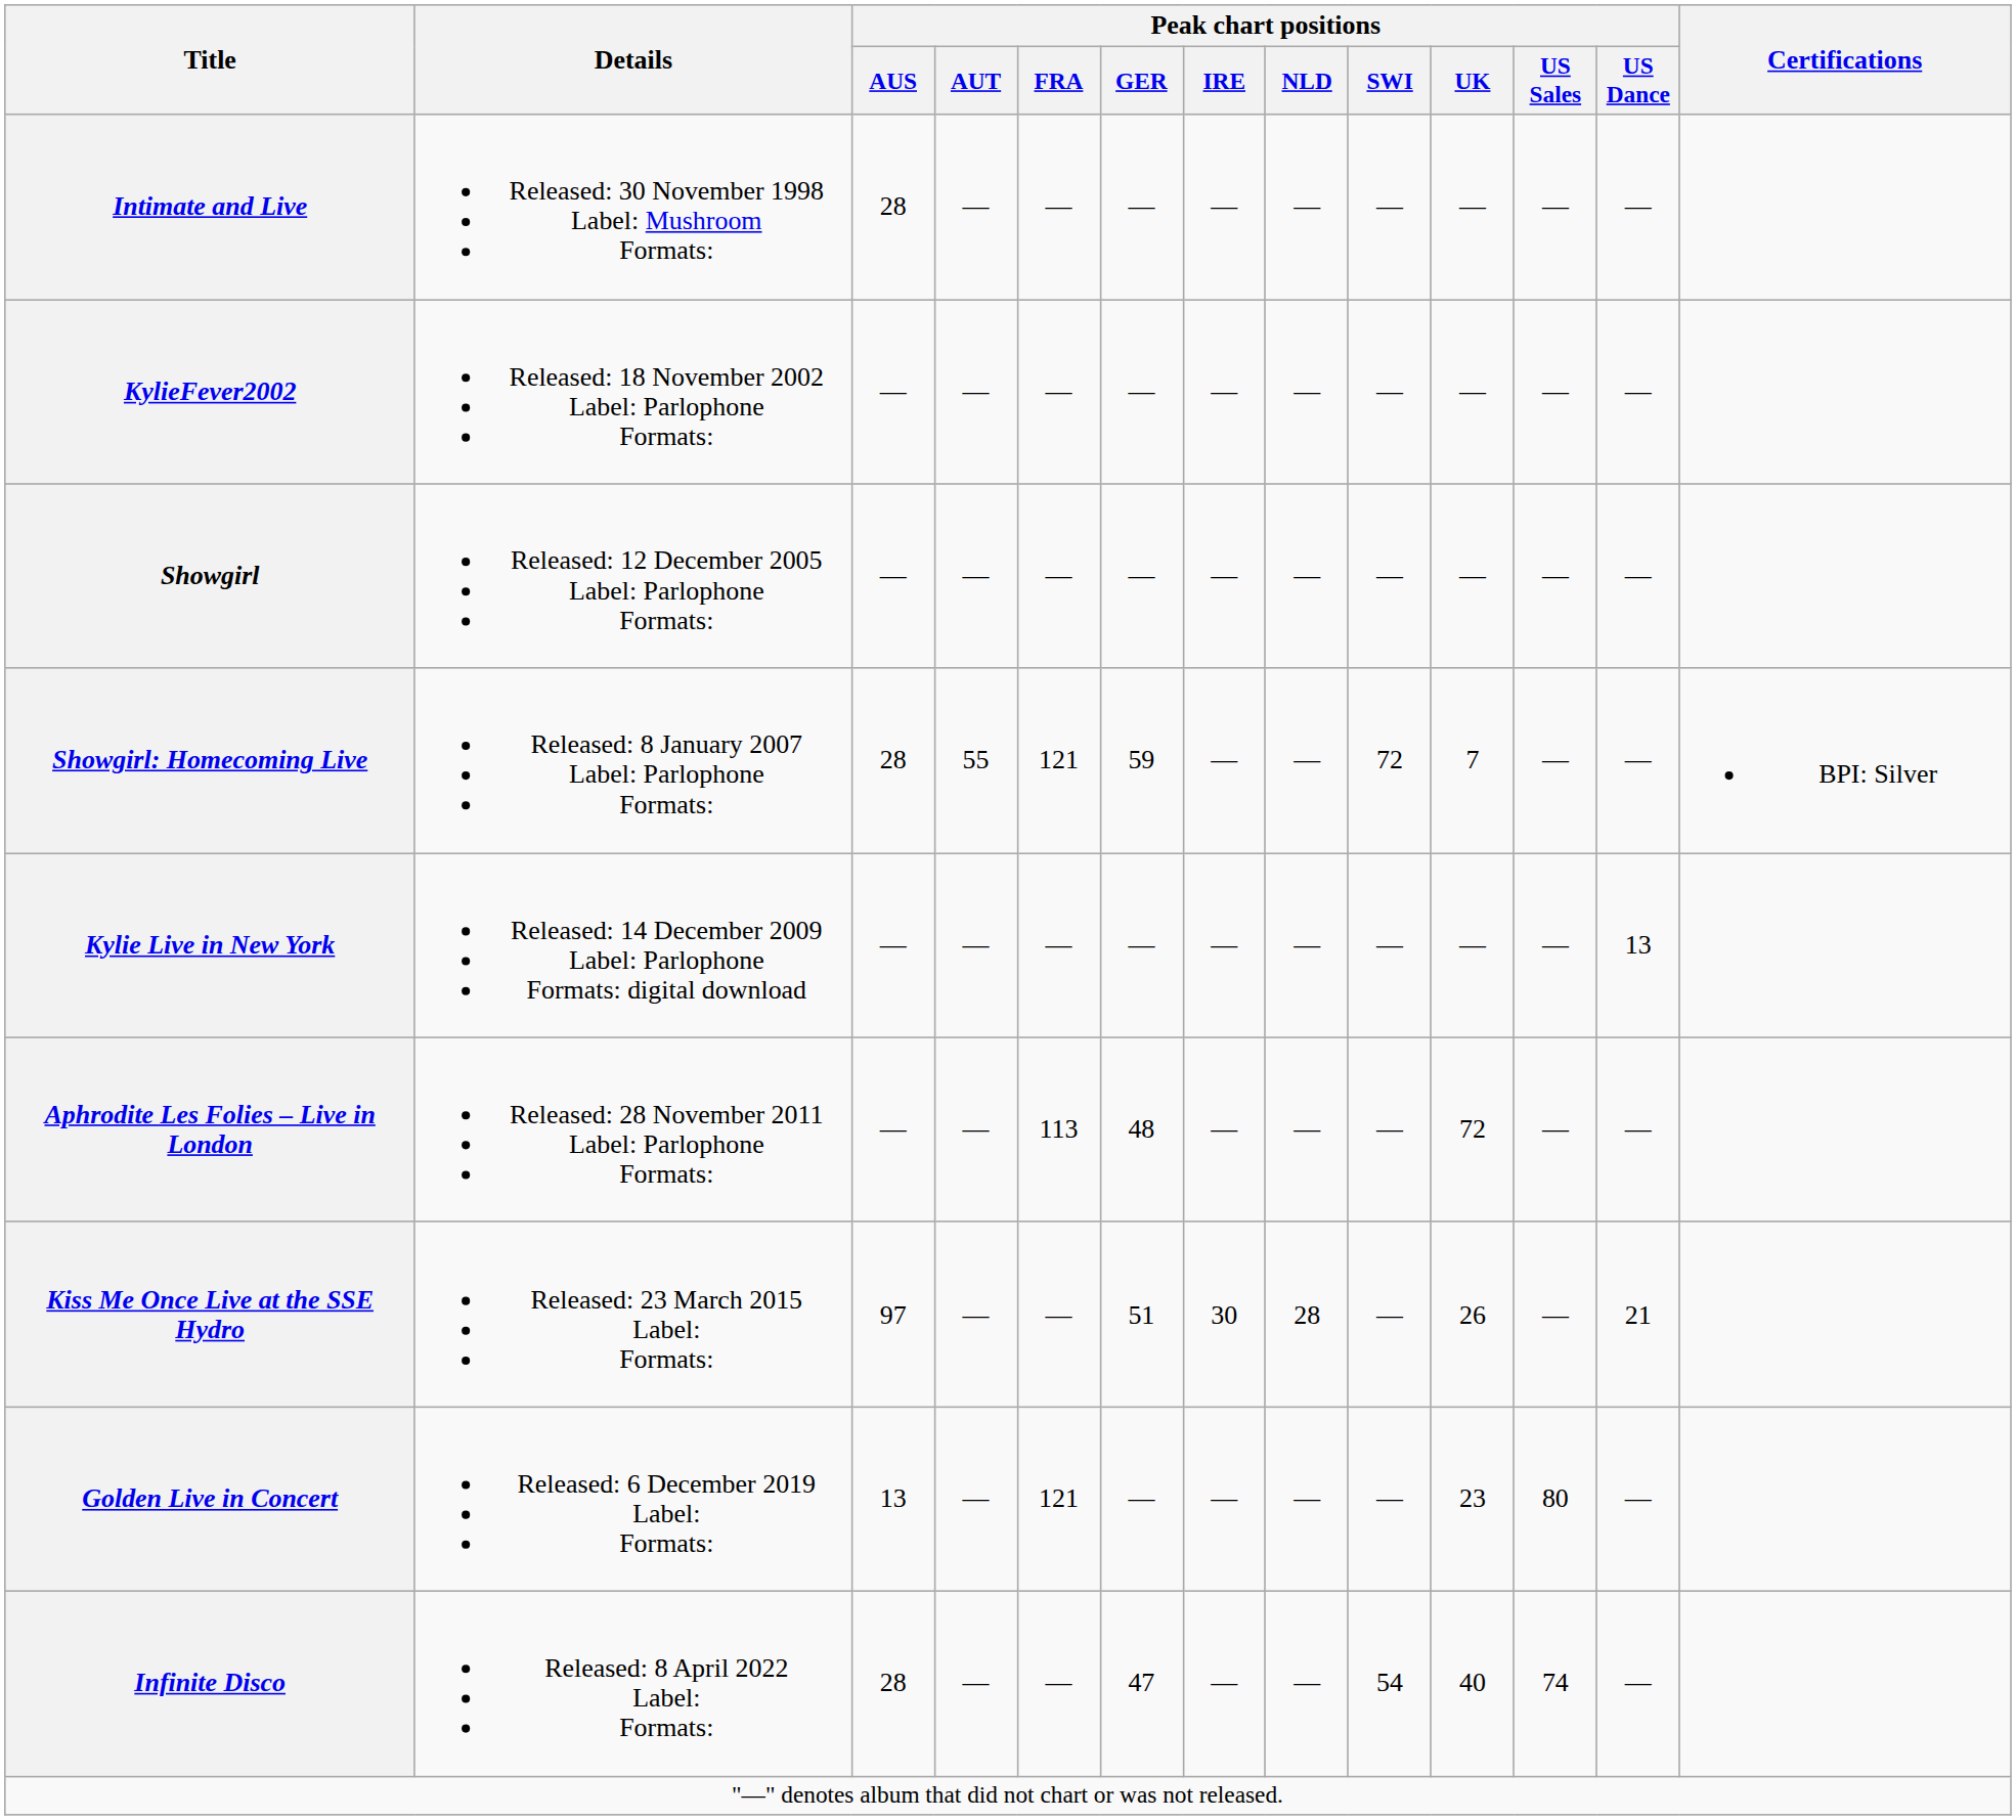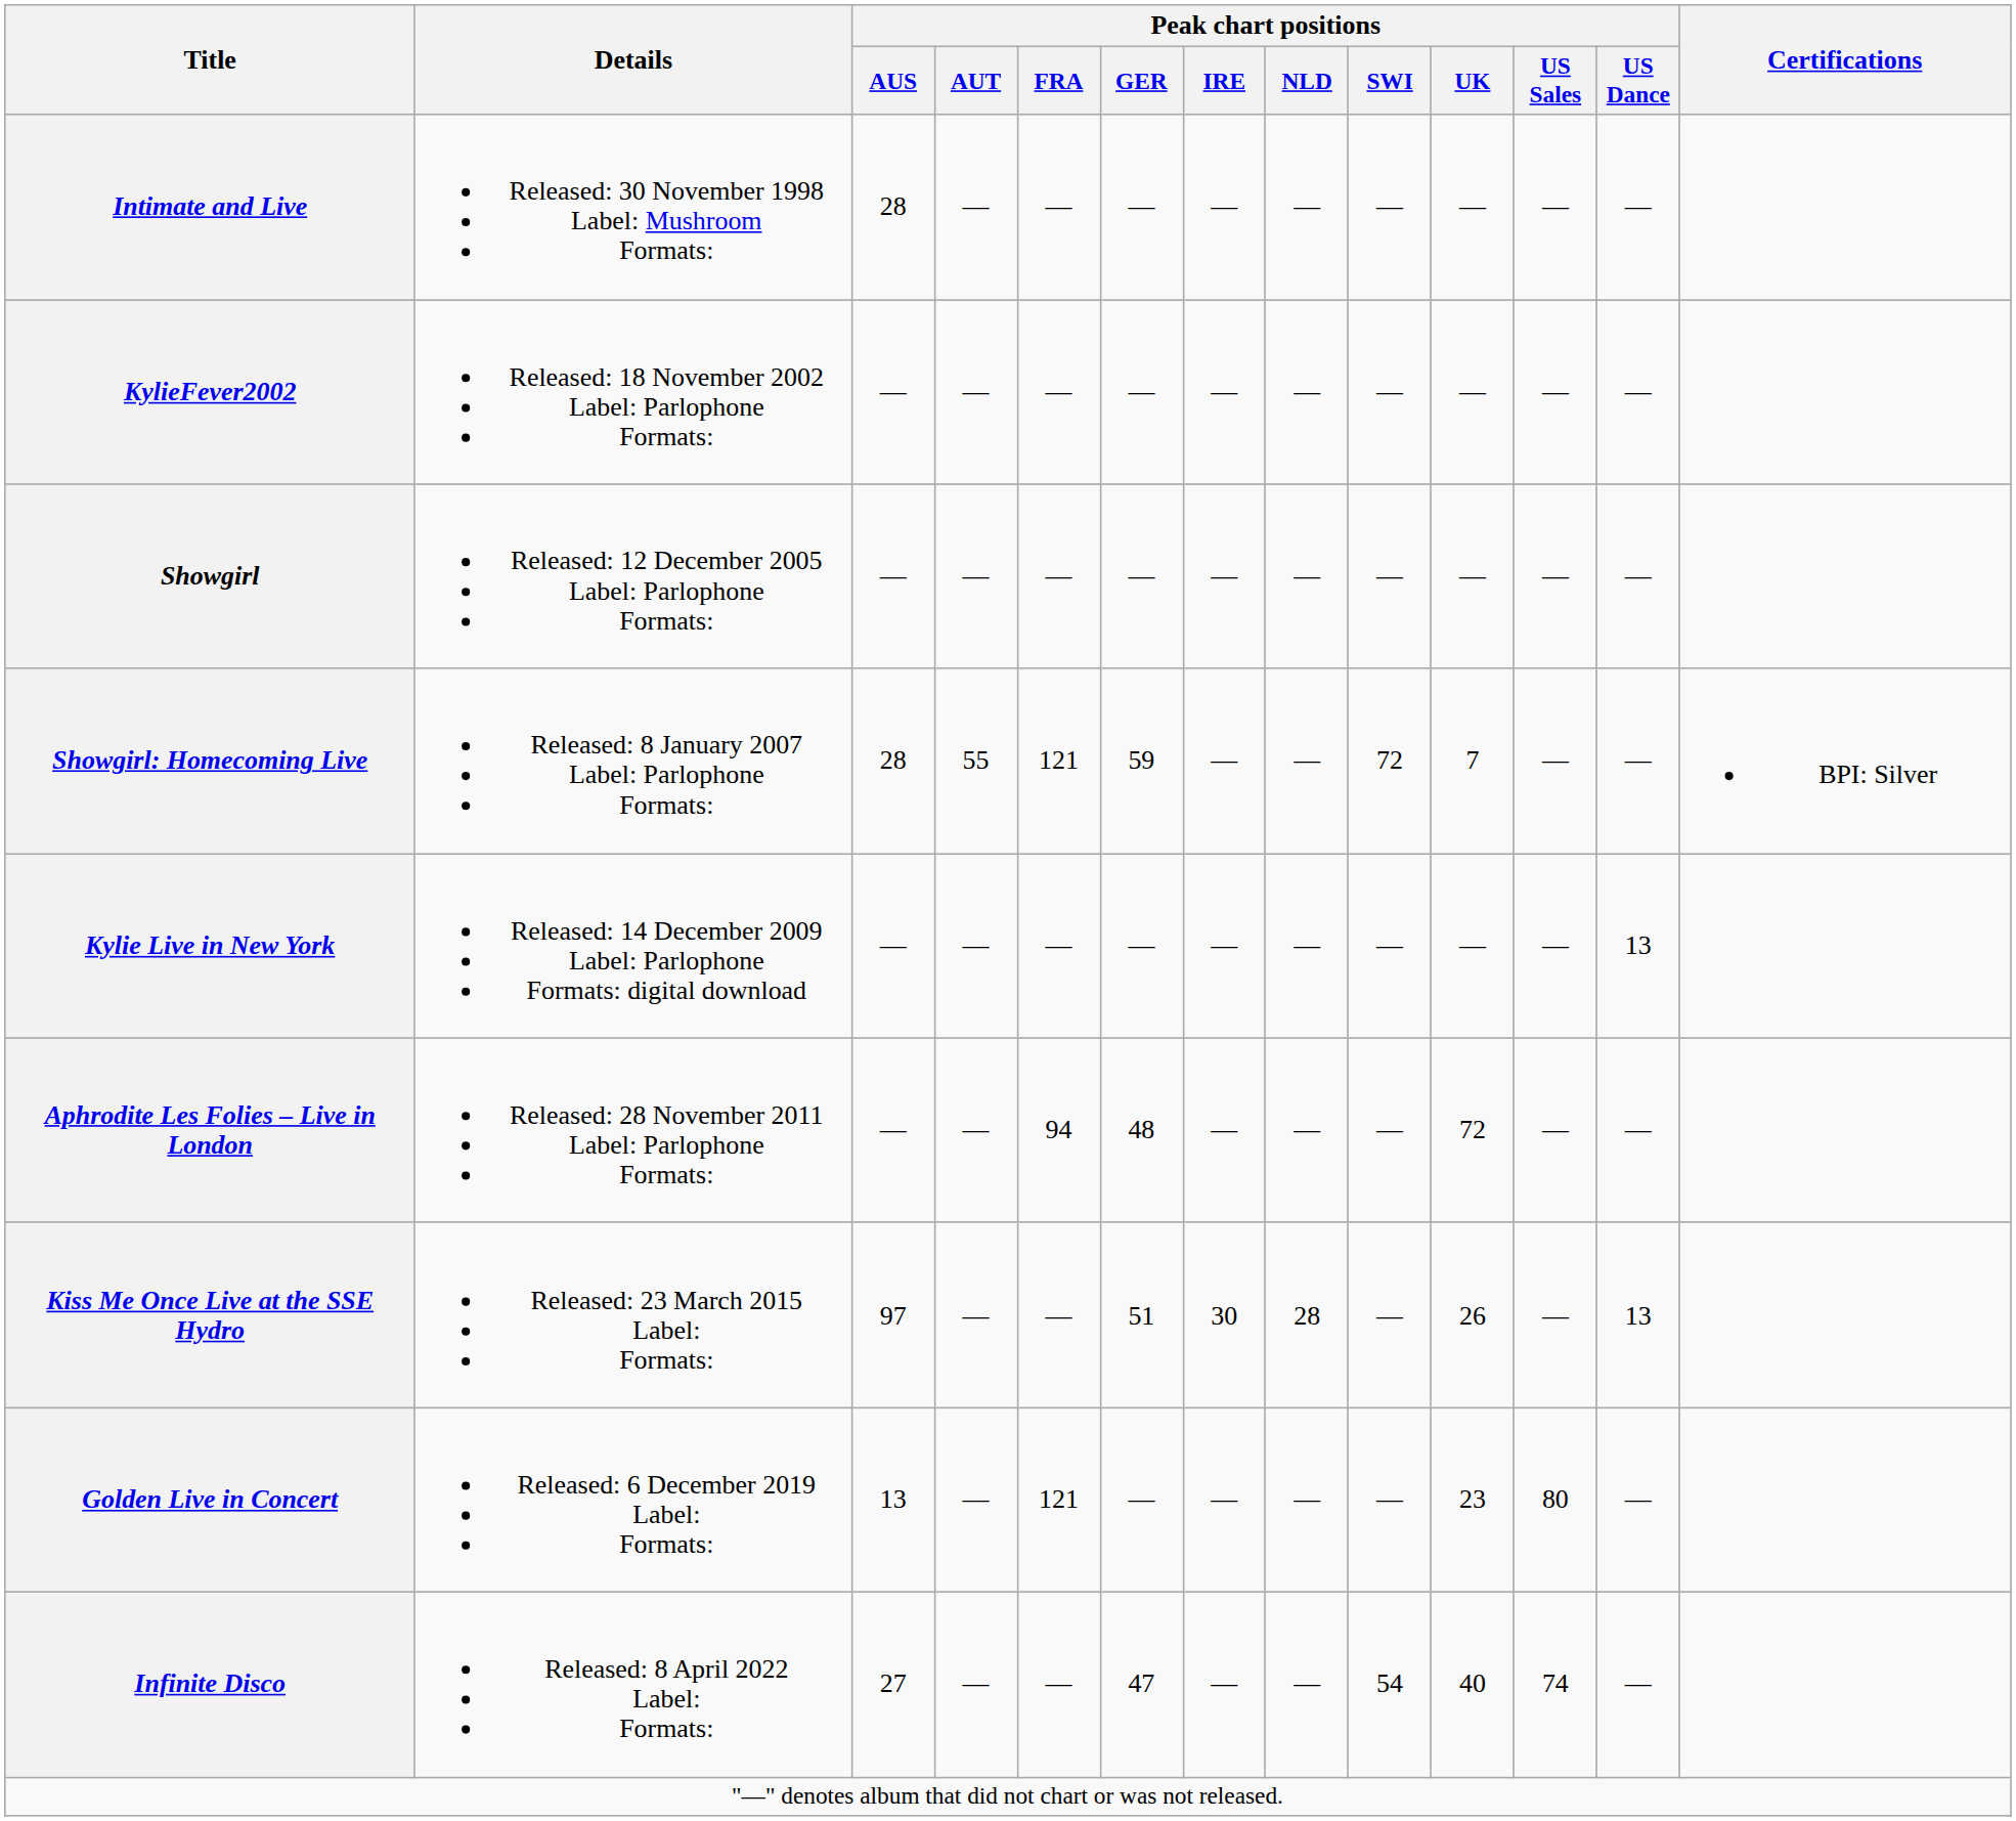Aphrodite Les Folies – Live in London | Peak chart positions / FRA: 113 -> 94
Kiss Me Once Live at the SSE Hydro | Peak chart positions / US Dance: 21 -> 13
Infinite Disco | Peak chart positions / AUS: 28 -> 27
